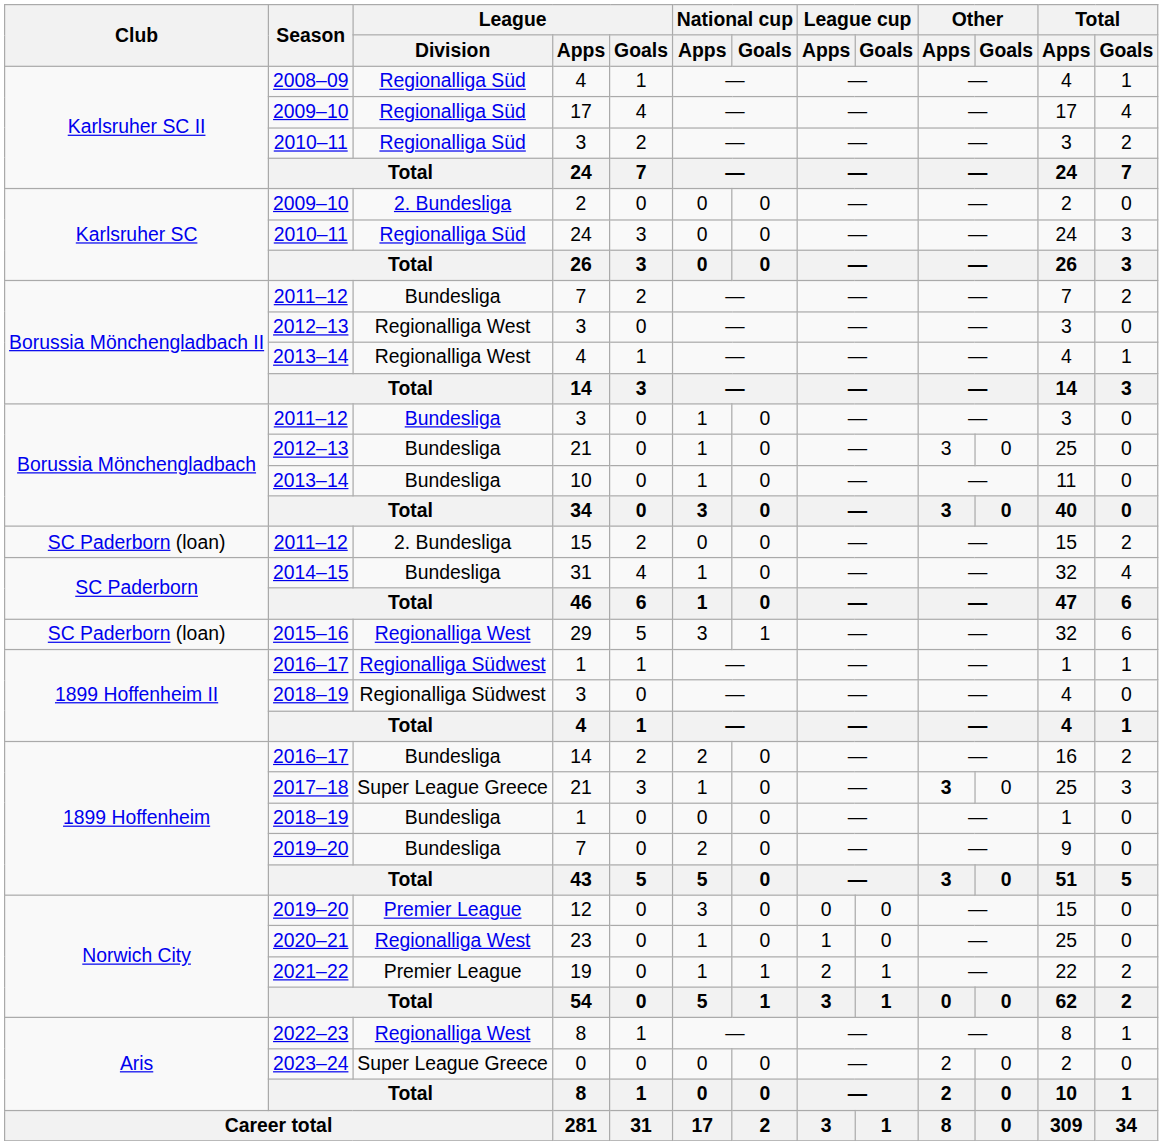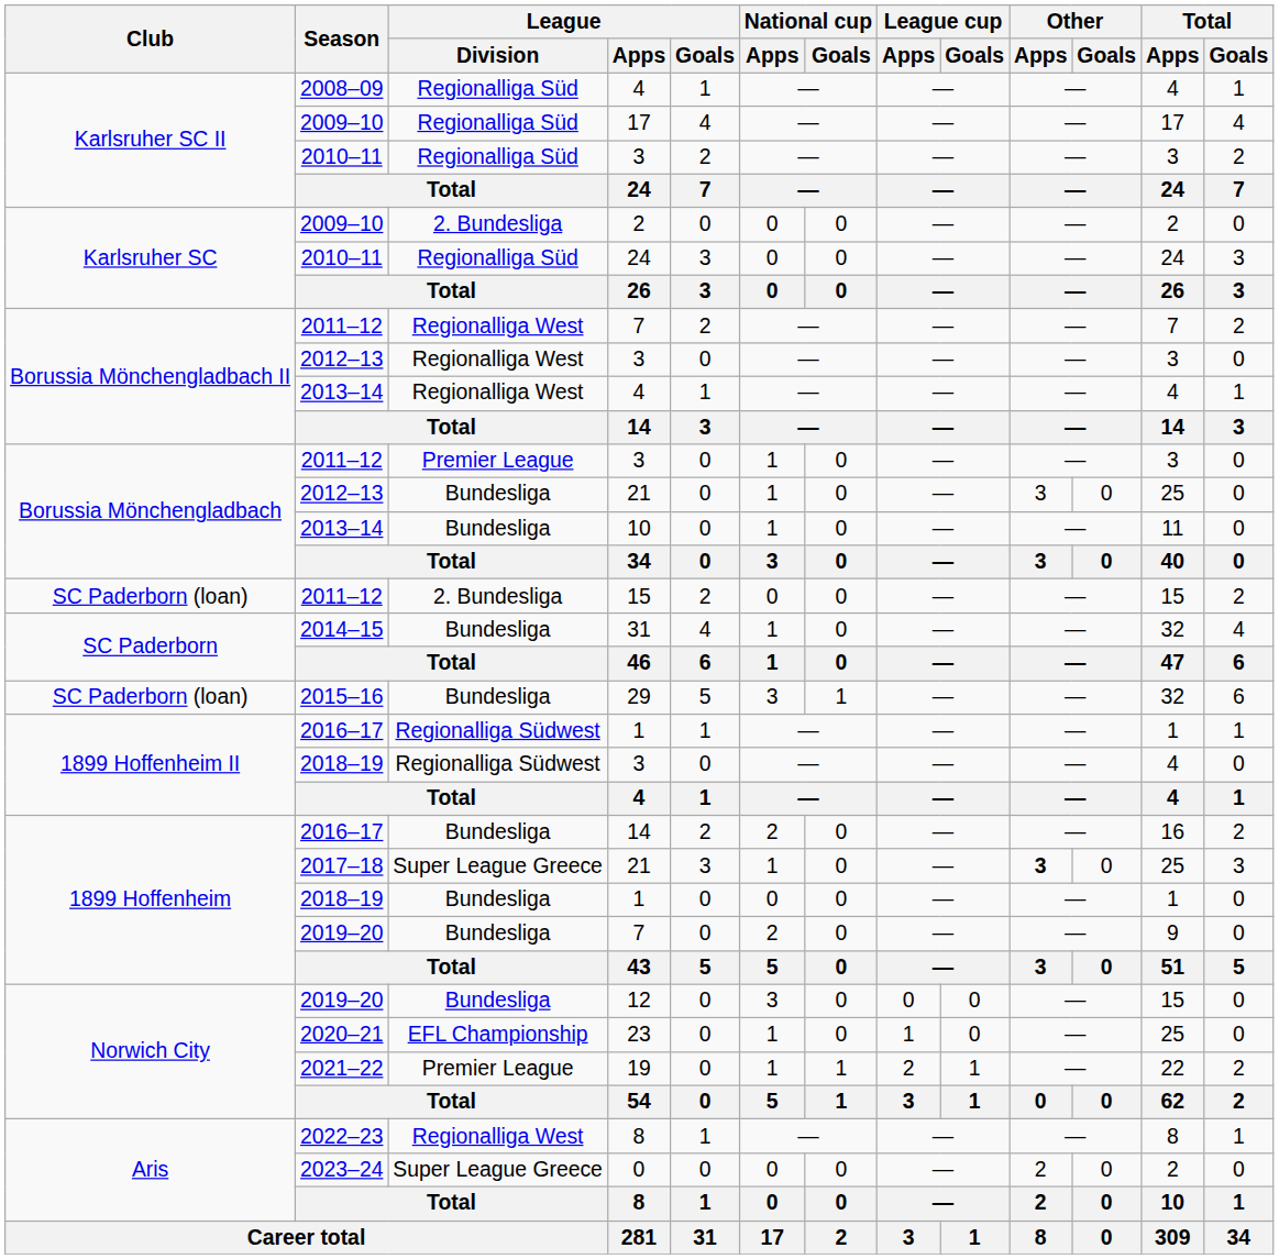2011–12 / 7 | League / Division: Bundesliga -> Regionalliga West
2011–12 / 3 | League / Division: Bundesliga -> Premier League
29 | League / Division: Regionalliga West -> Bundesliga
12 | League / Division: Premier League -> Bundesliga
23 | League / Division: Regionalliga West -> EFL Championship
